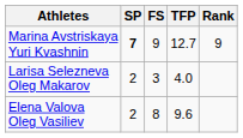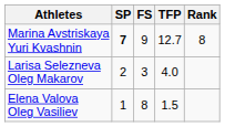Marina Avstriskaya Yuri Kvashnin | Rank: 9 -> 8
Elena Valova Oleg Vasiliev | SP: 2 -> 1
Elena Valova Oleg Vasiliev | TFP: 9.6 -> 1.5
